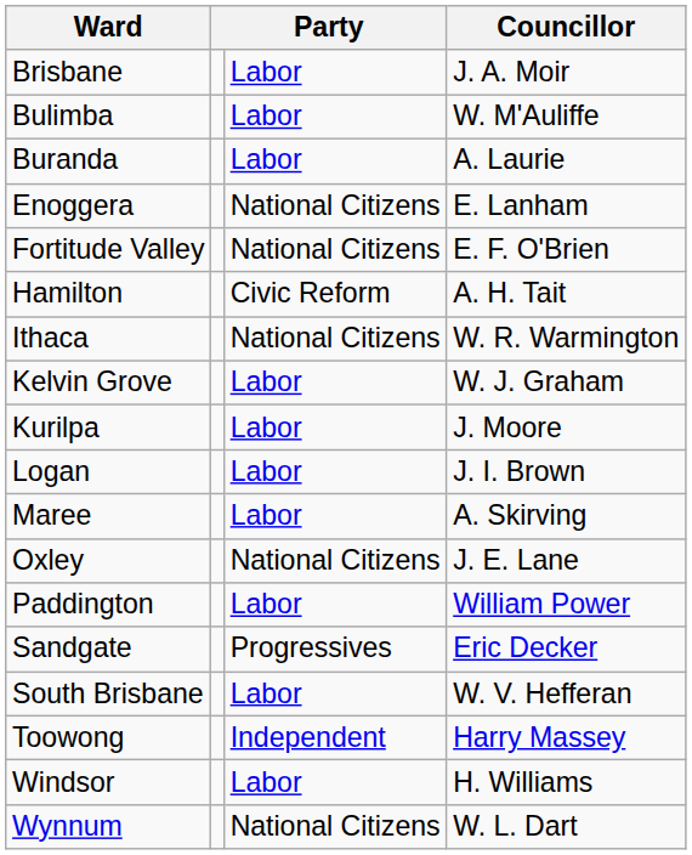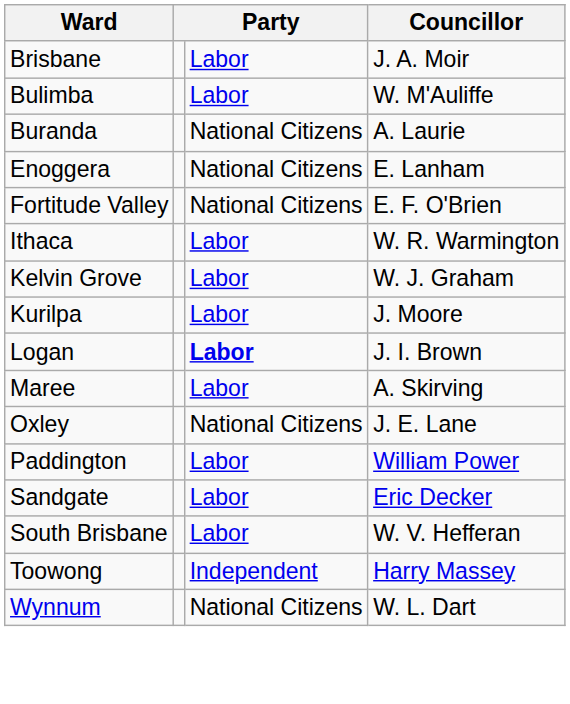Buranda | column 3: Labor -> National Citizens
- row: Hamilton | Civic Reform | A. H. Tait
Ithaca | column 3: National Citizens -> Labor
Logan | column 3: normal -> bold
Sandgate | column 3: Progressives -> Labor
- row: Windsor | Labor | H. Williams
